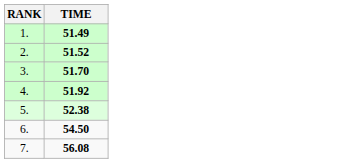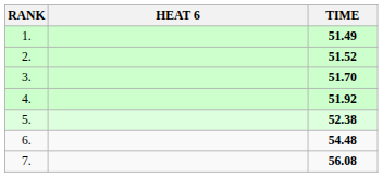+ column: HEAT 6
6. | TIME: 54.50 -> 54.48
